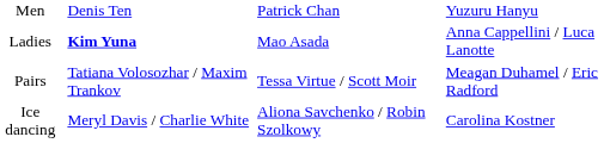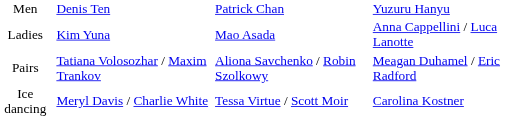Ladies | column 2: bold -> normal
Pairs | column 3: Tessa Virtue / Scott Moir -> Aliona Savchenko / Robin Szolkowy
Ice dancing | column 3: Aliona Savchenko / Robin Szolkowy -> Tessa Virtue / Scott Moir
